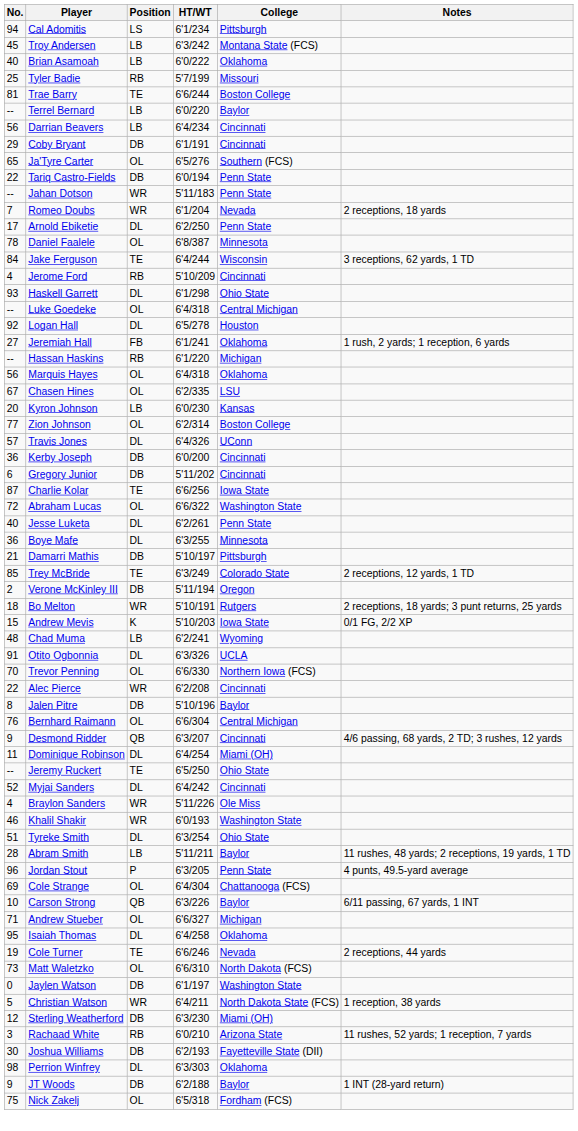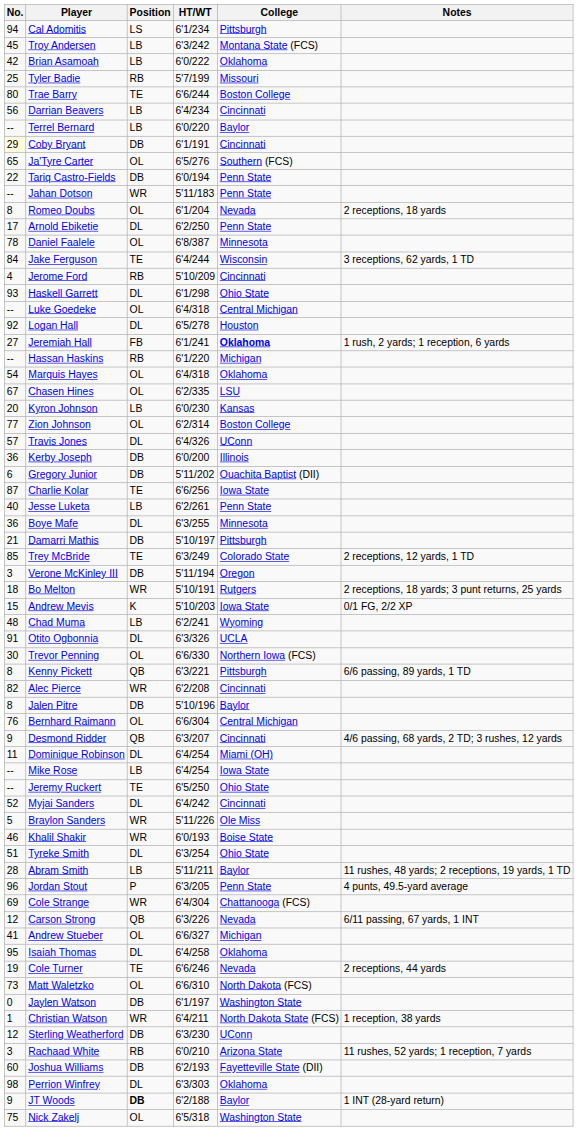Brian Asamoah | No.: 40 -> 42
Trae Barry | No.: 81 -> 80
rows swapped: Darrian Beavers <-> Terrel Bernard
Coby Bryant | No.: no background -> lightyellow background
Romeo Doubs | No.: 7 -> 8
Romeo Doubs | Position: WR -> OL
Jeremiah Hall | College: normal -> bold
Marquis Hayes | No.: 56 -> 54
Kerby Joseph | College: Cincinnati -> Illinois
Gregory Junior | College: Cincinnati -> Ouachita Baptist (DII)
- row: 72 | Abraham Lucas | OL | 6'6/322 | Washington State
Jesse Luketa | Position: DL -> LB
Verone McKinley III | No.: 2 -> 3
Trevor Penning | No.: 70 -> 30
+ row: 8 | Kenny Pickett | QB | 6'3/221 | Pittsburgh | 6/6 passing, 89 yards, 1 TD
Alec Pierce | No.: 22 -> 82
+ row: -- | Mike Rose | LB | 6'4/254 | Iowa State
Braylon Sanders | No.: 4 -> 5
Khalil Shakir | College: Washington State -> Boise State
Cole Strange | Position: OL -> WR
Carson Strong | No.: 10 -> 12
Carson Strong | College: Baylor -> Nevada
Andrew Stueber | No.: 71 -> 41
Christian Watson | No.: 5 -> 1
Sterling Weatherford | College: Miami (OH) -> UConn
Joshua Williams | No.: 30 -> 60
JT Woods | Position: normal -> bold
Nick Zakelj | College: Fordham (FCS) -> Washington State
